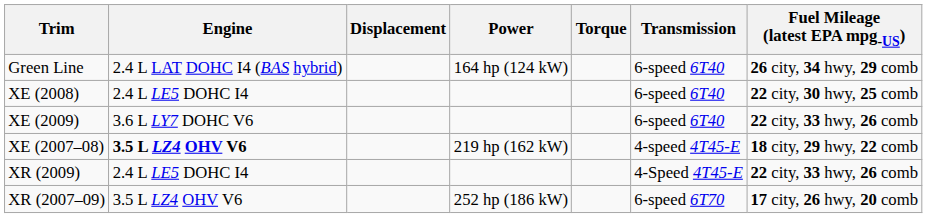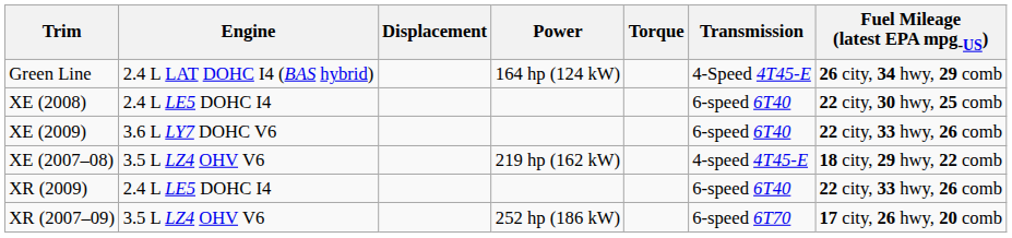Green Line | Transmission: 6-speed 6T40 -> 4-Speed 4T45-E
XE (2007–08) | Engine: bold -> normal
XR (2009) | Transmission: 4-Speed 4T45-E -> 6-speed 6T40
